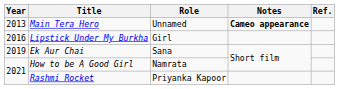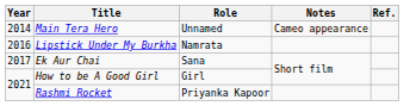Main Tera Hero | Year: 2013 -> 2014
Main Tera Hero | Notes: bold -> normal
Lipstick Under My Burkha | Role: Girl -> Namrata
Ek Aur Chai | Year: 2019 -> 2017
How to be A Good Girl | Role: Namrata -> Girl
